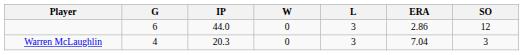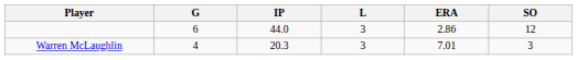- column: W | 0 | 0
Warren McLaughlin | ERA: 7.04 -> 7.01
